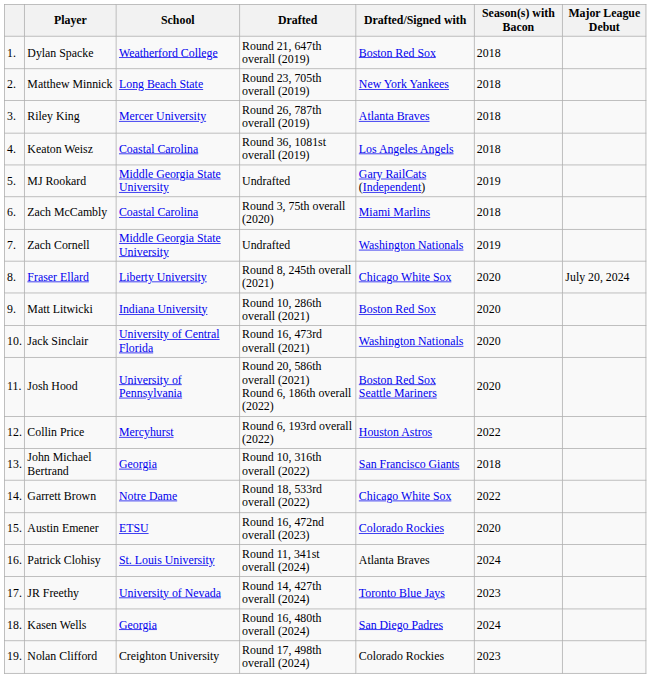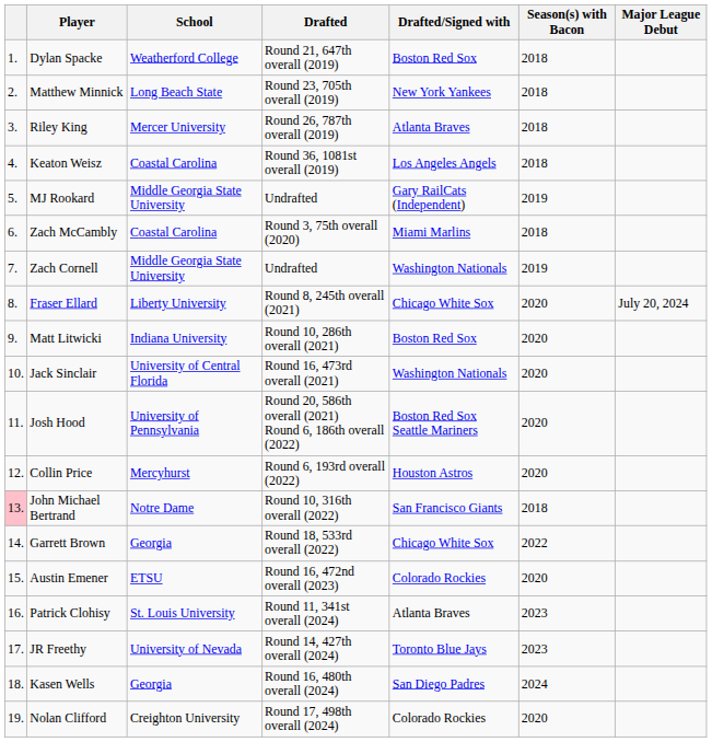Collin Price | Season(s) with Bacon: 2022 -> 2020
John Michael Bertrand | column 1: no background -> pink background
John Michael Bertrand | School: Georgia -> Notre Dame
Garrett Brown | School: Notre Dame -> Georgia
Patrick Clohisy | Season(s) with Bacon: 2024 -> 2023
Nolan Clifford | Season(s) with Bacon: 2023 -> 2020
